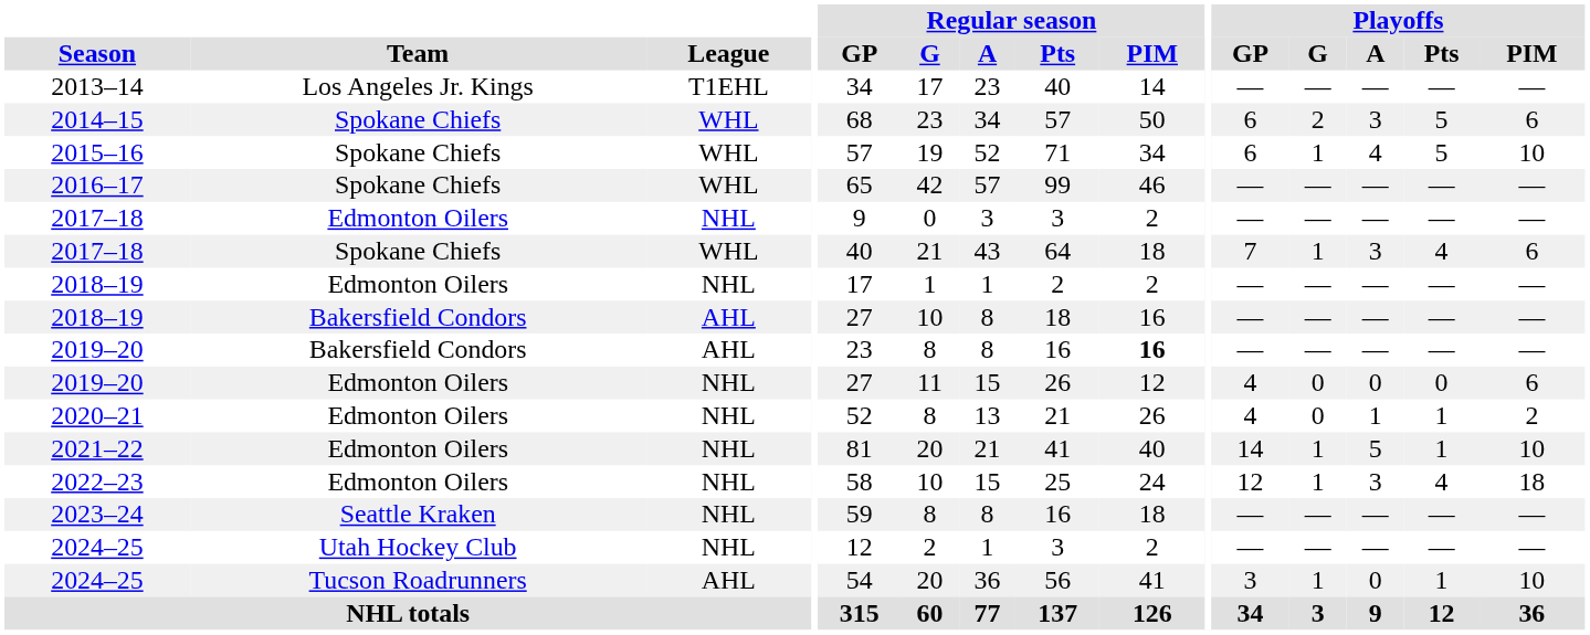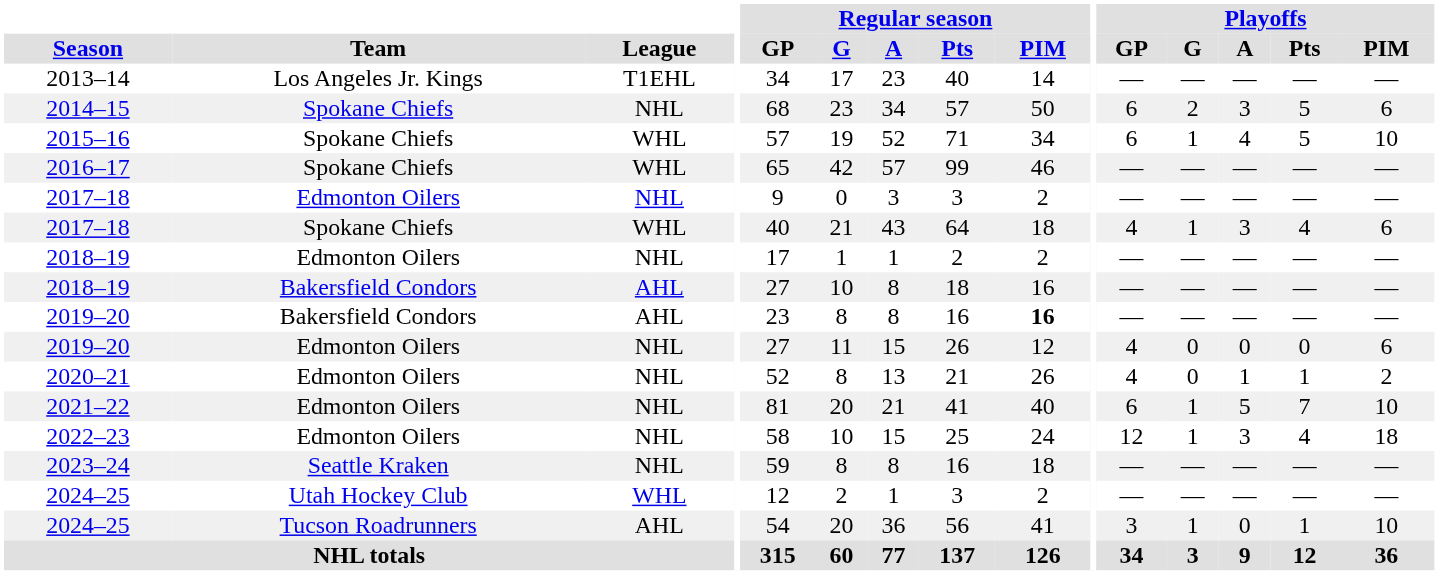2014–15 | League: WHL -> NHL
2017–18 / Spokane Chiefs | Playoffs / GP: 7 -> 4
2021–22 | Playoffs / GP: 14 -> 6
2021–22 | Playoffs / Pts: 1 -> 7
2024–25 / Utah Hockey Club | League: NHL -> WHL
